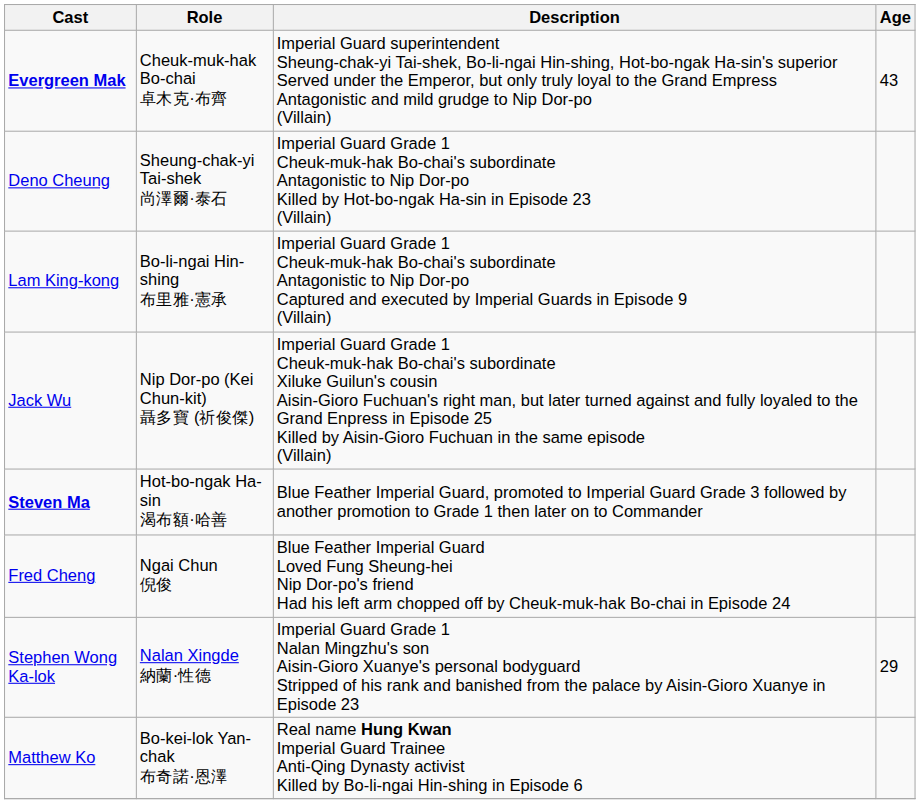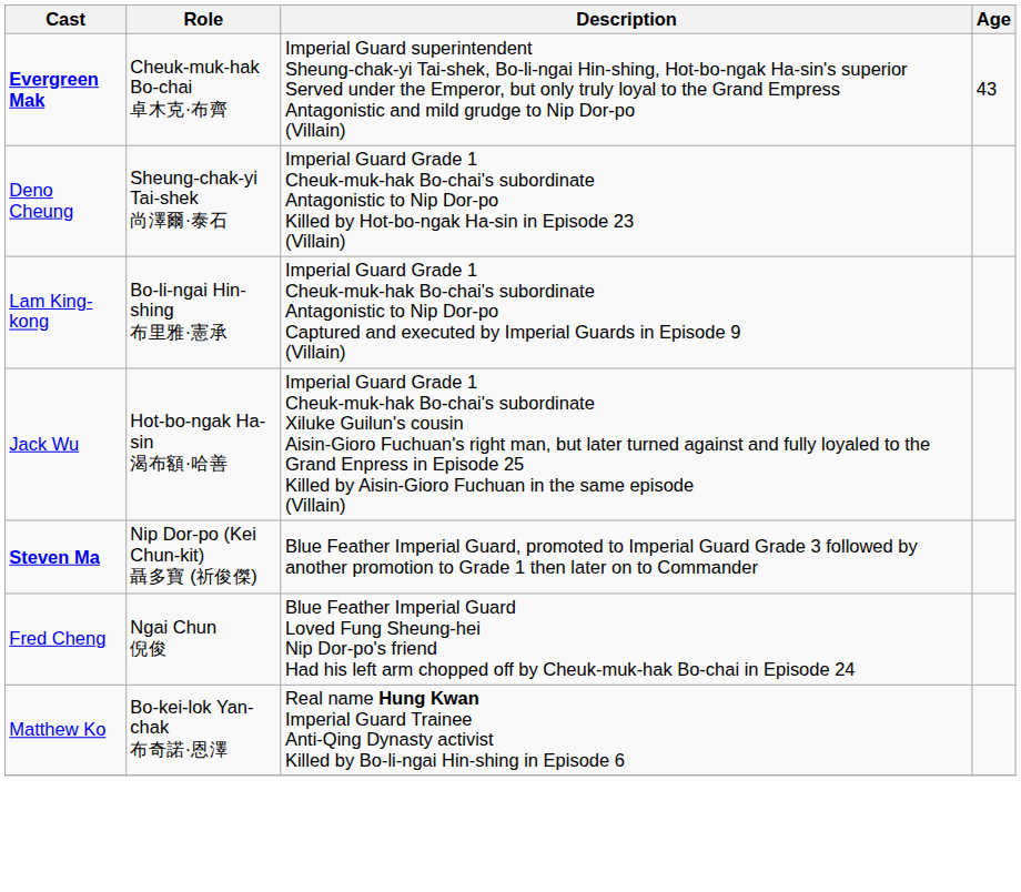Jack Wu | Role: Nip Dor-po (Kei Chun-kit) 聶多寶 (祈俊傑) -> Hot-bo-ngak Ha-sin 渴布額·哈善
Steven Ma | Role: Hot-bo-ngak Ha-sin 渴布額·哈善 -> Nip Dor-po (Kei Chun-kit) 聶多寶 (祈俊傑)
- row: Stephen Wong Ka-lok | Nalan Xingde 納蘭·性德 | Imperial Guard Grade 1 Nalan Mingzhu's son Aisin-Gioro Xuanye's personal bodyguard Stripped of his rank and banished from the palace by Aisin-Gioro Xuanye in Episode 23 | 29
